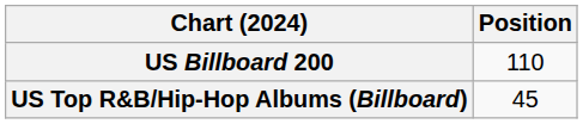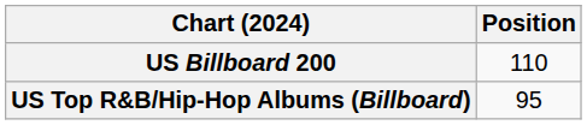US Top R&B/Hip-Hop Albums (Billboard) | Position: 45 -> 95
